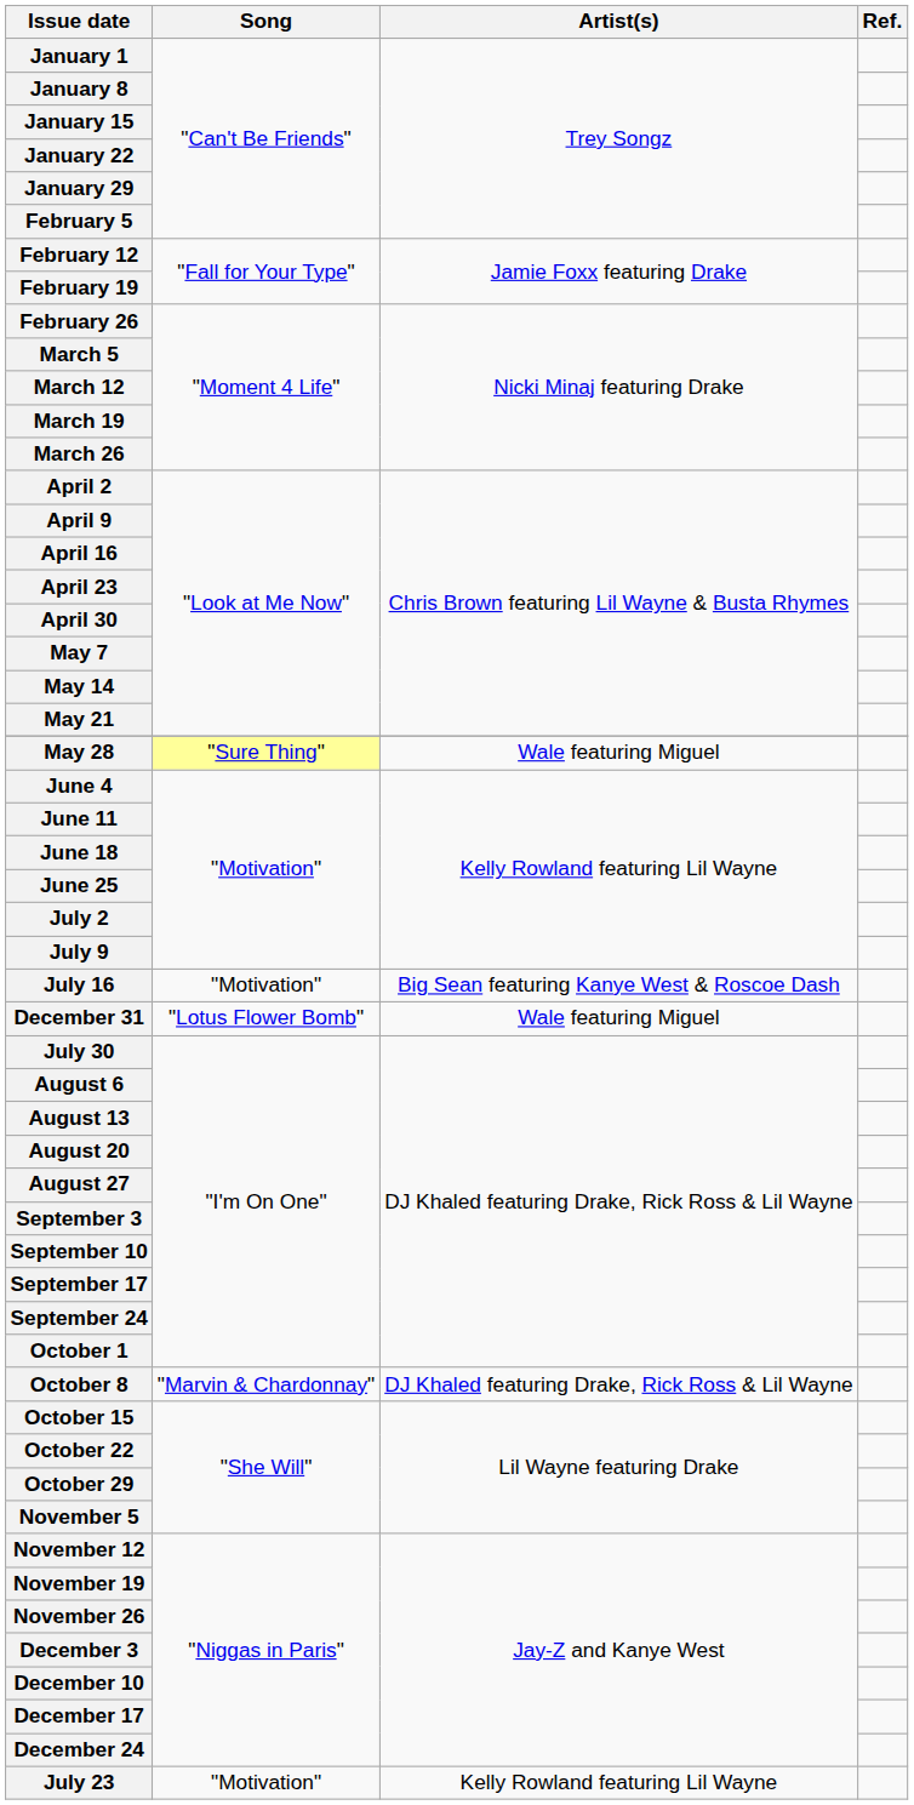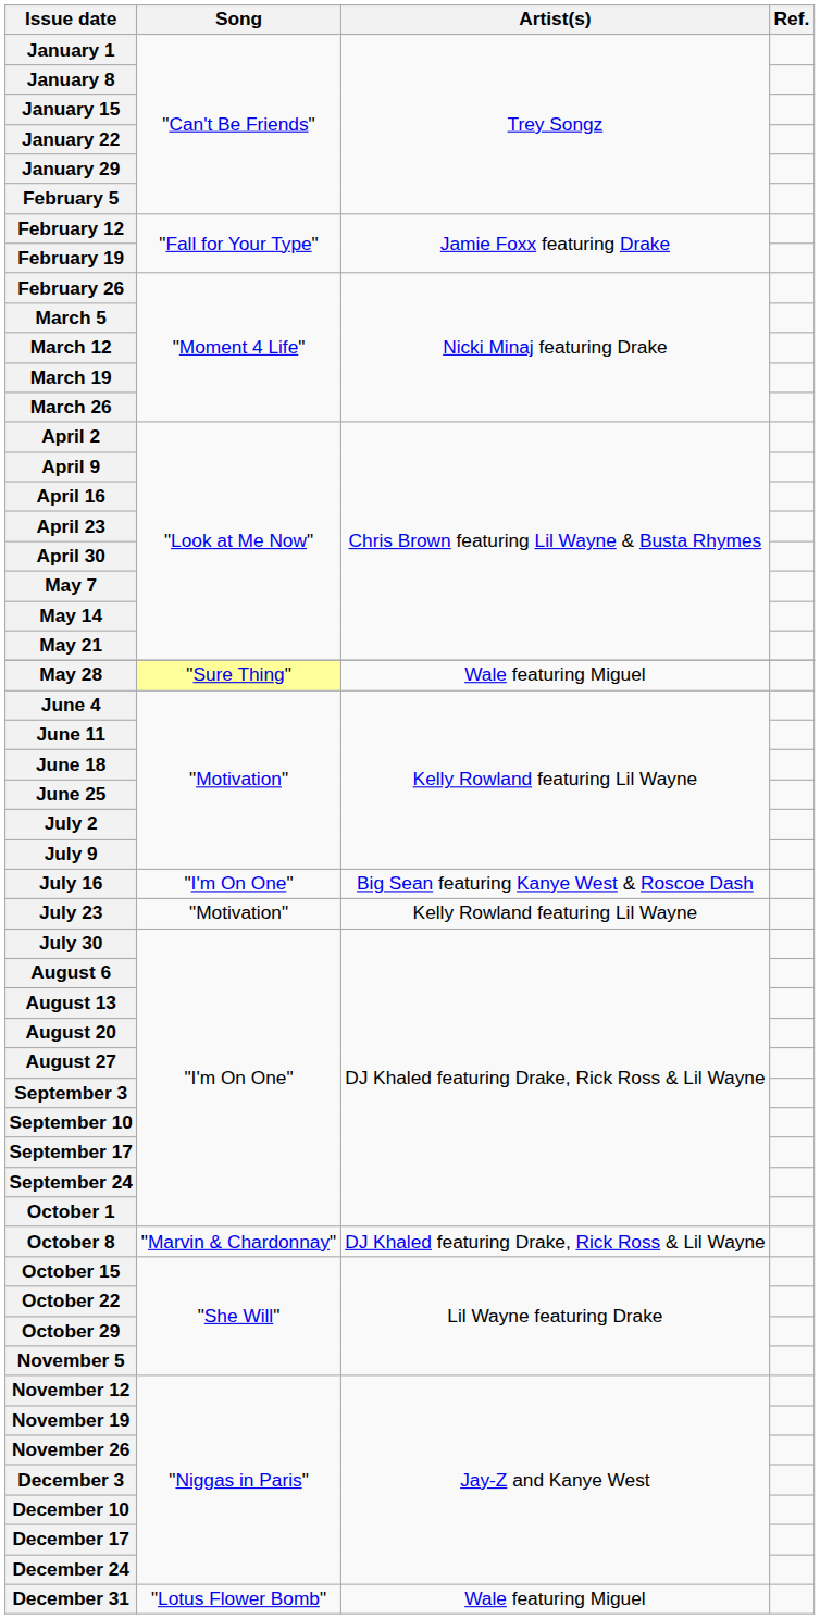July 16 | Song: "Motivation" -> "I'm On One"
rows swapped: July 23 <-> December 31
